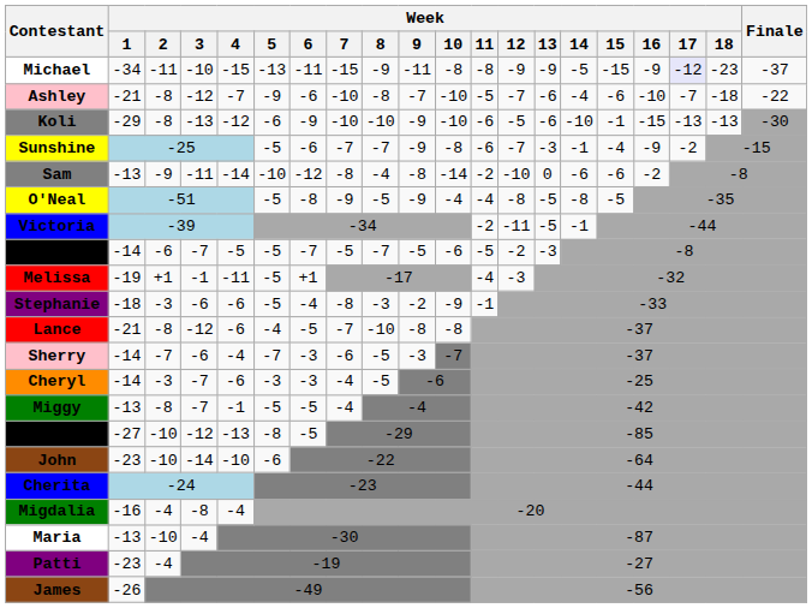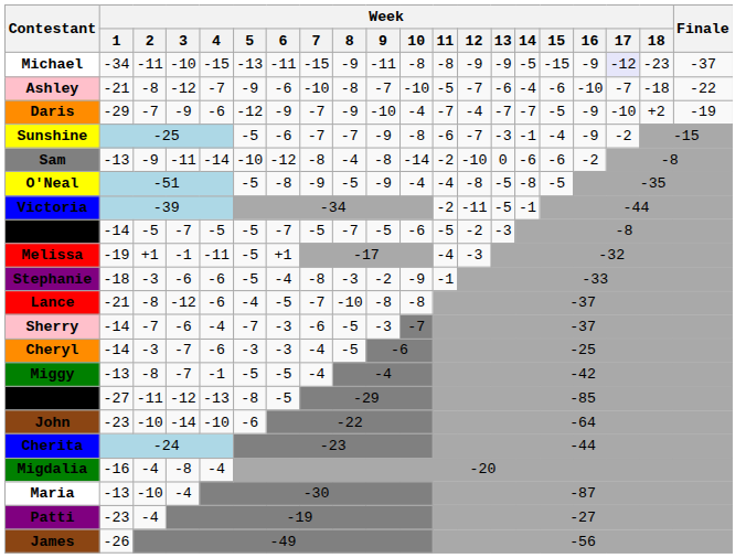+ row: Daris | -29 | -7 | -9 | -6 | -12 | -9 | -7 | -9 | -10 | -4 | -7 | -4 | -7 | -7 | -5 | -9 | -10 | +2 | -19
- row: Koli | -29 | -8 | -13 | -12 | -6 | -9 | -10 | -10 | -9 | -10 | -6 | -5 | -6 | -10 | -1 | -15 | -13 | -13 | -30
Andrea | Week / 2: -6 -> -5
Darrell | Week / 2: -10 -> -11
